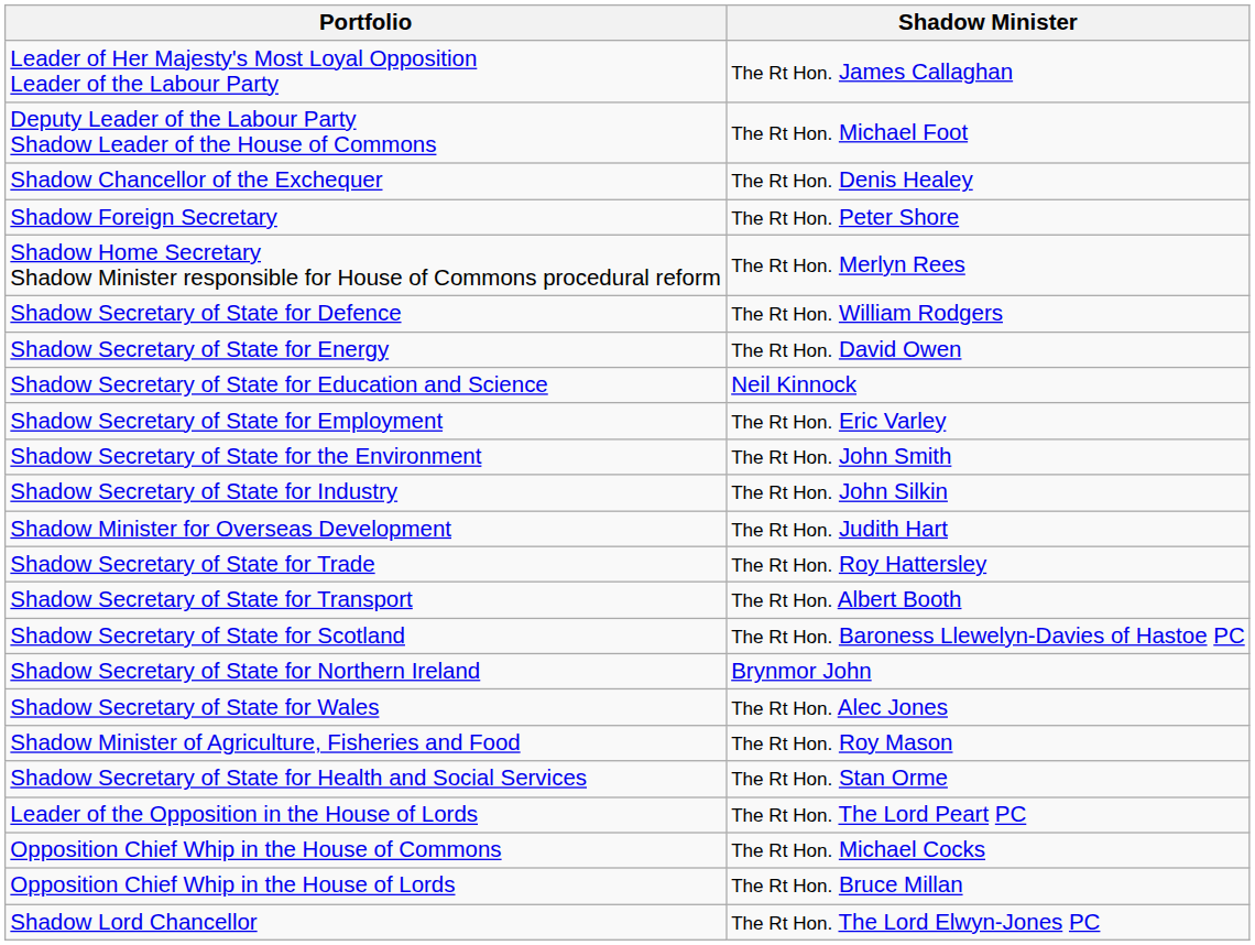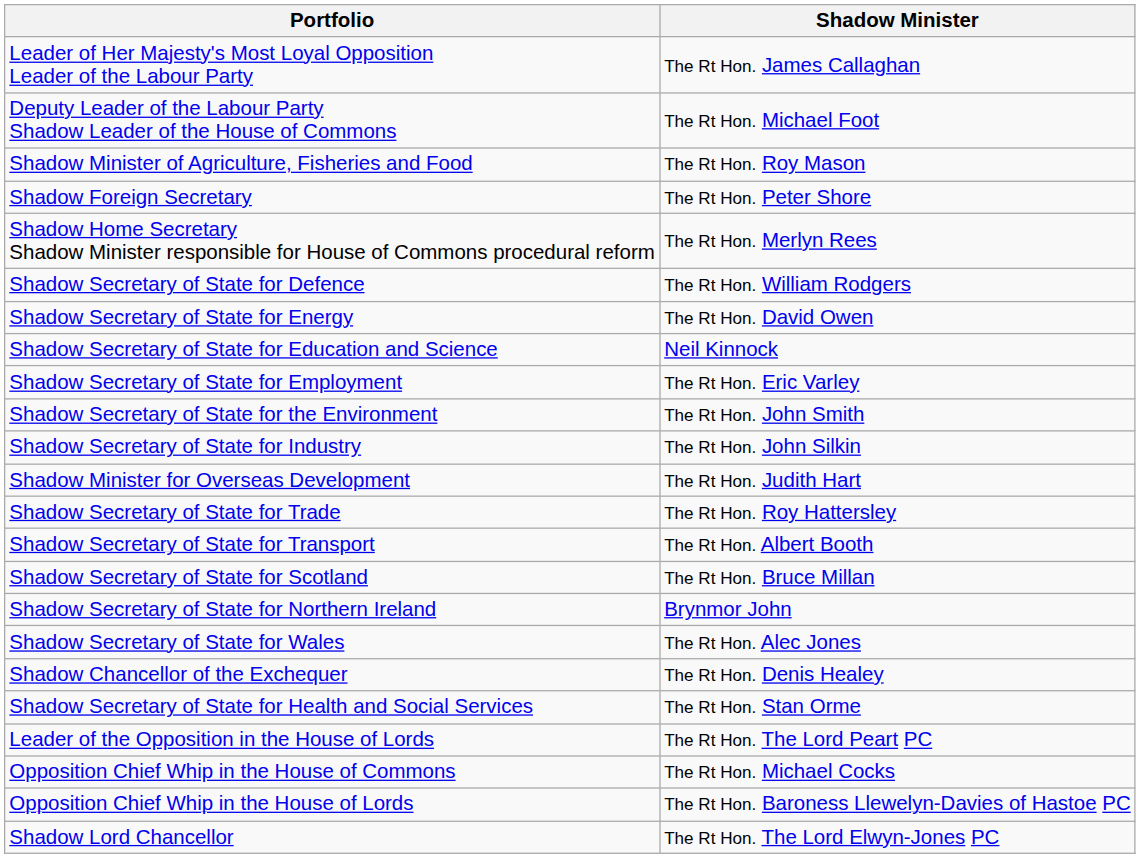rows swapped: Shadow Chancellor of the Exchequer <-> Shadow Minister of Agriculture, Fisheries and Food
Shadow Secretary of State for Scotland | Shadow Minister: The Rt Hon. Baroness Llewelyn-Davies of Hastoe PC -> The Rt Hon. Bruce Millan
Opposition Chief Whip in the House of Lords | Shadow Minister: The Rt Hon. Bruce Millan -> The Rt Hon. Baroness Llewelyn-Davies of Hastoe PC
